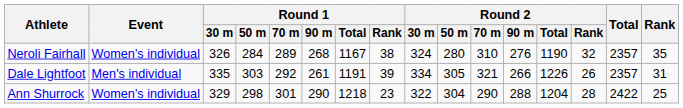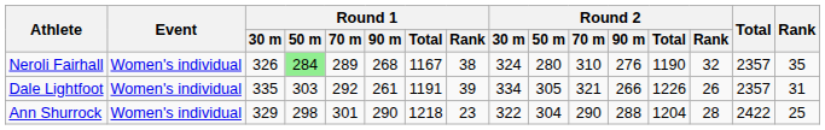Neroli Fairhall | Round 1 / 50 m: no background -> lightgreen background
Dale Lightfoot | Event: Men's individual -> Women's individual
